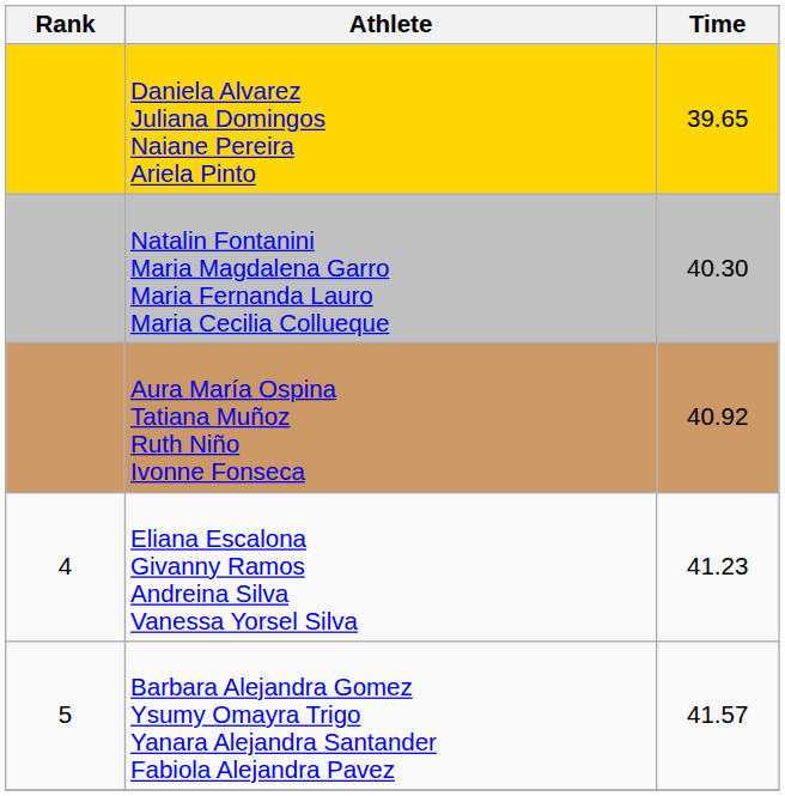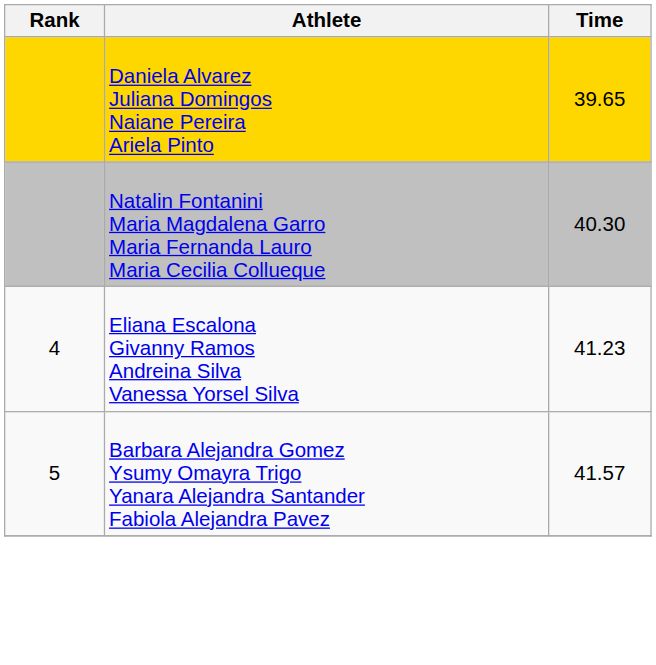- row: Aura María Ospina Tatiana Muñoz Ruth Niño Ivonne Fonseca | 40.92
